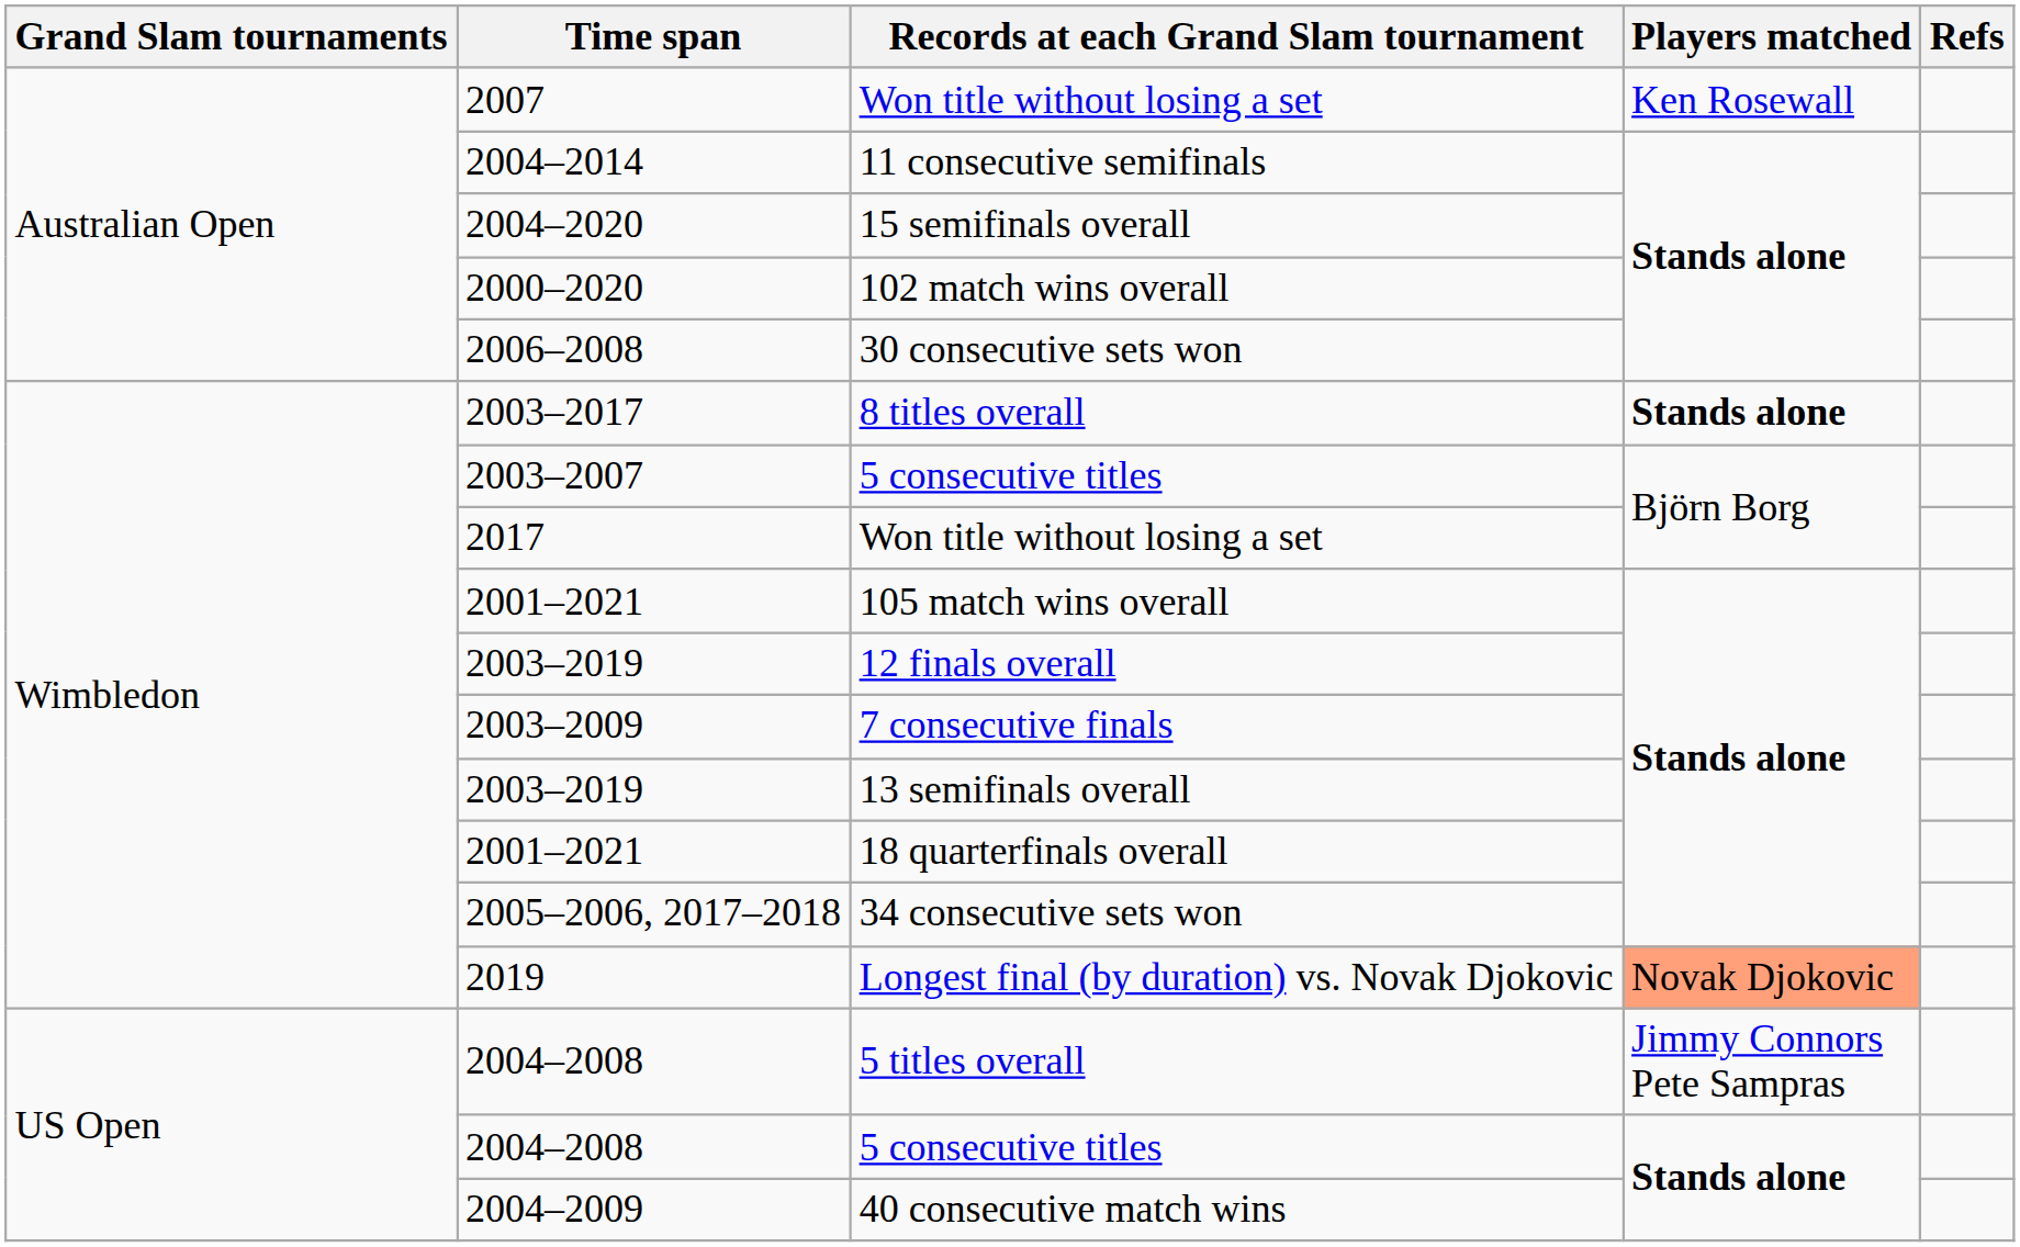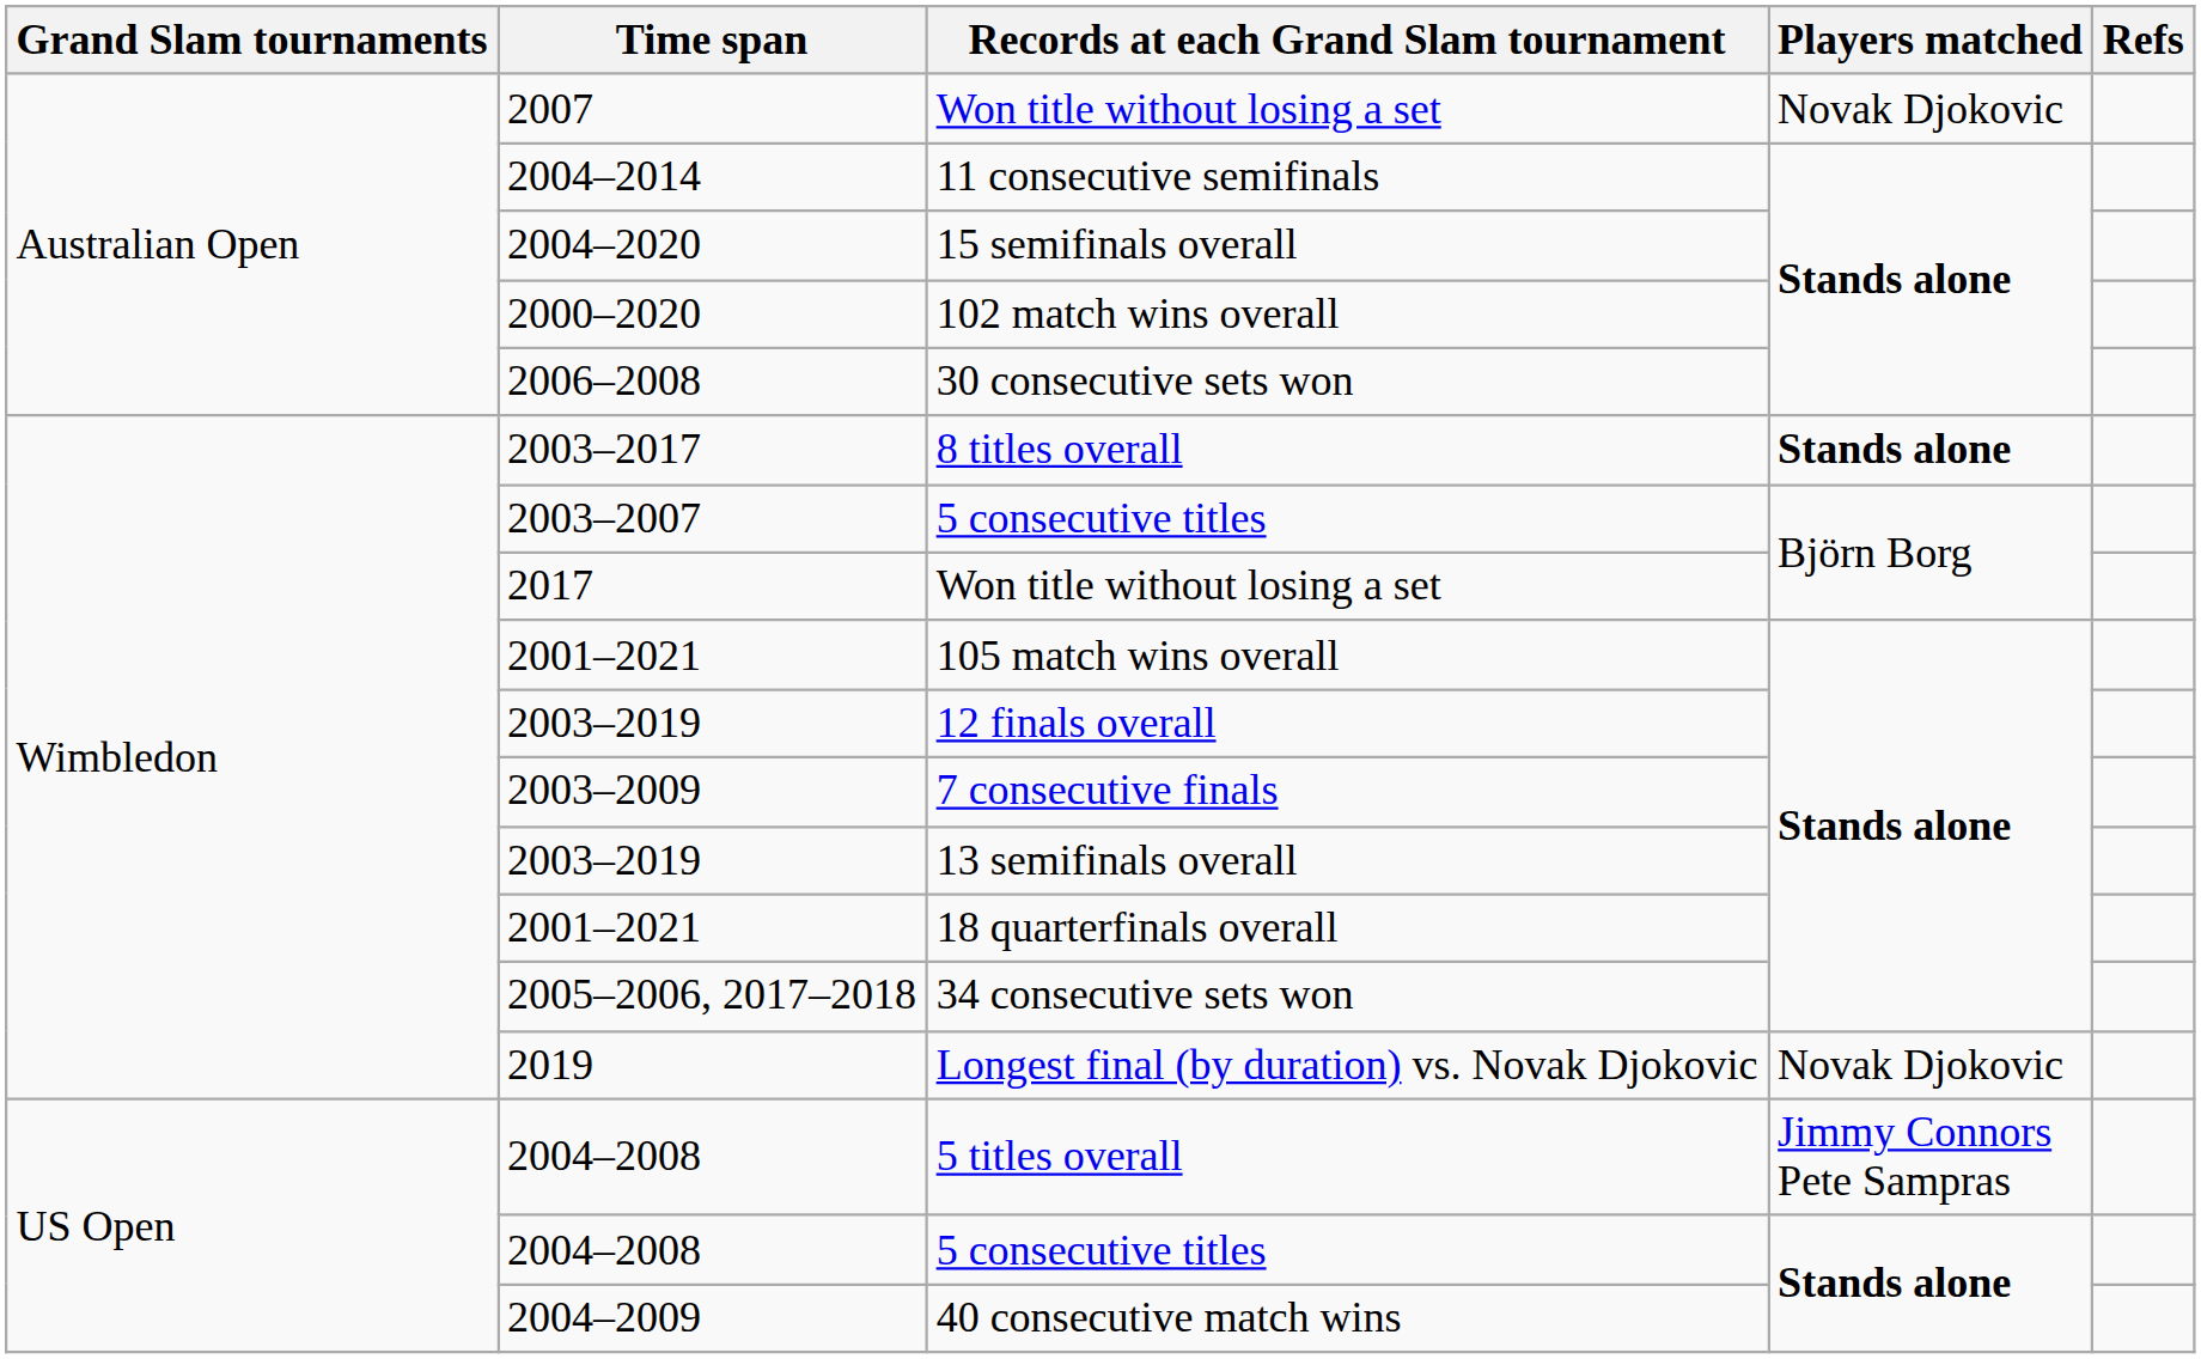2007 / Won title without losing a set | Players matched: Ken Rosewall -> Novak Djokovic
Longest final (by duration) vs. Novak Djokovic | Players matched: lightsalmon background -> no background
